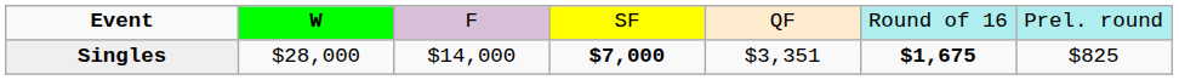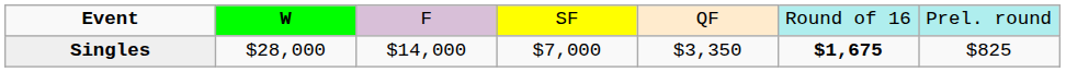Singles | column 4: bold -> normal
Singles | column 5: $3,351 -> $3,350
